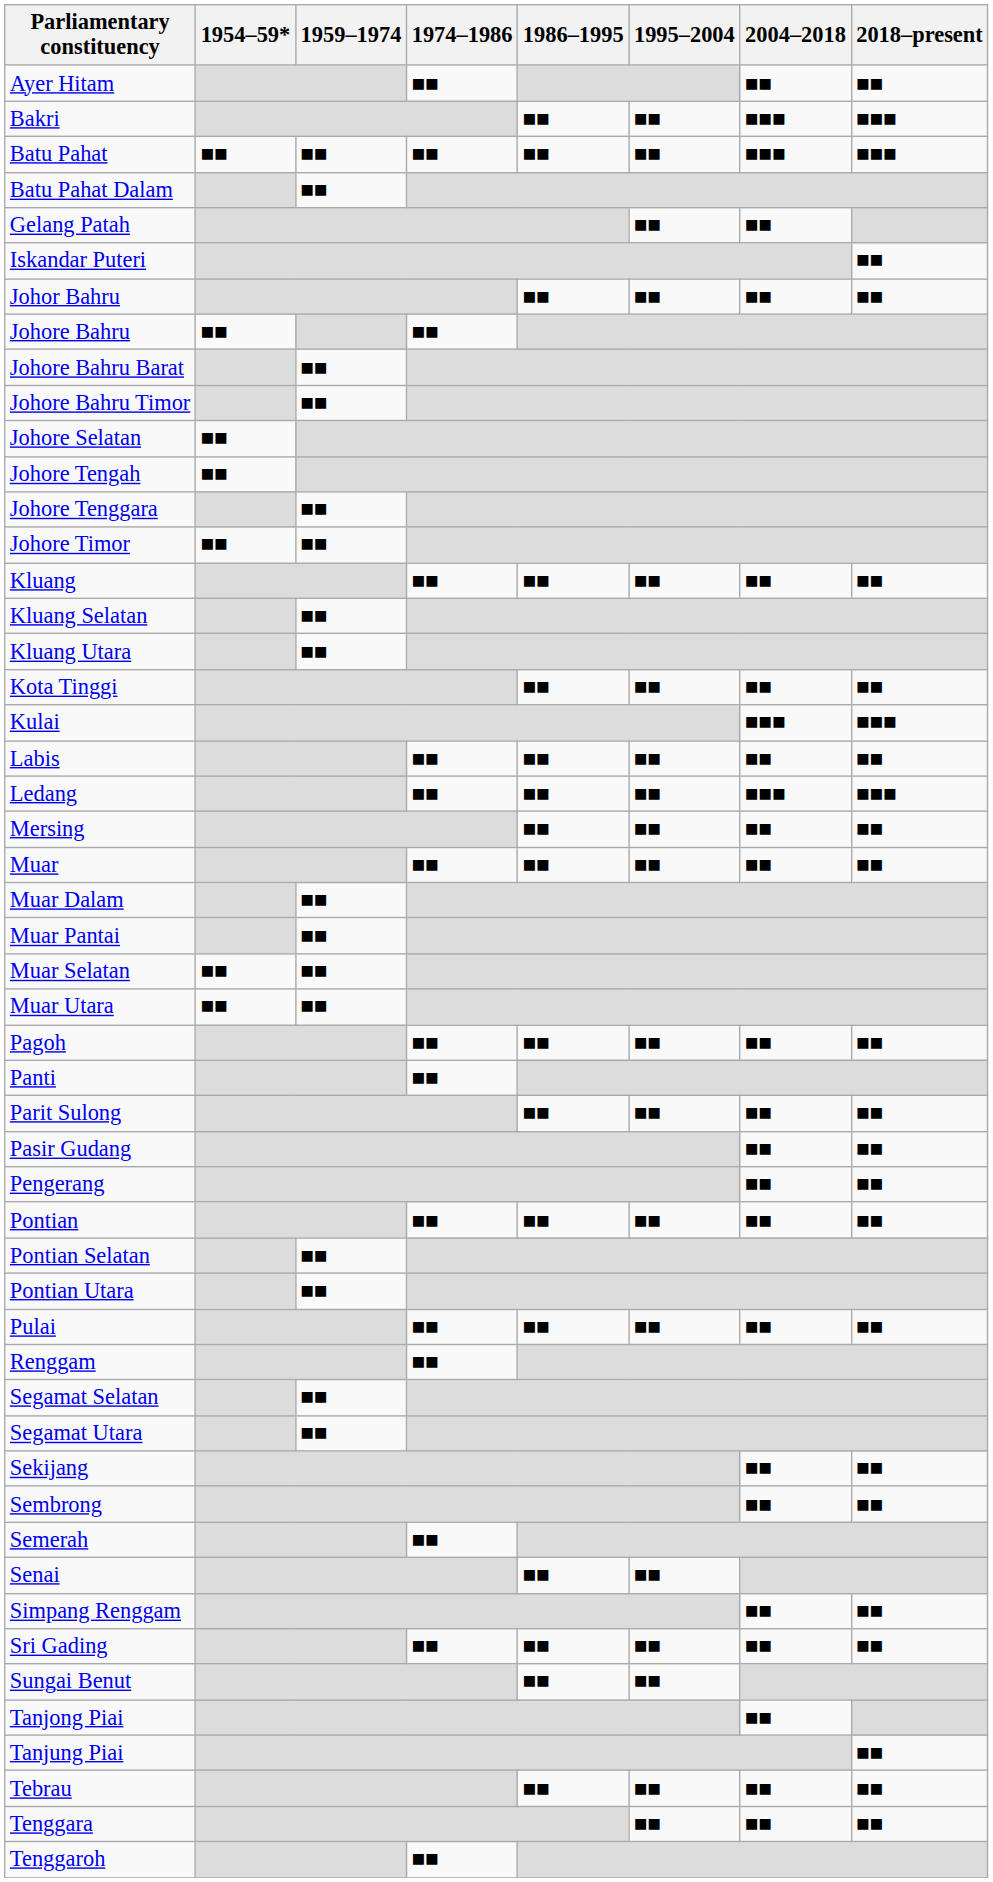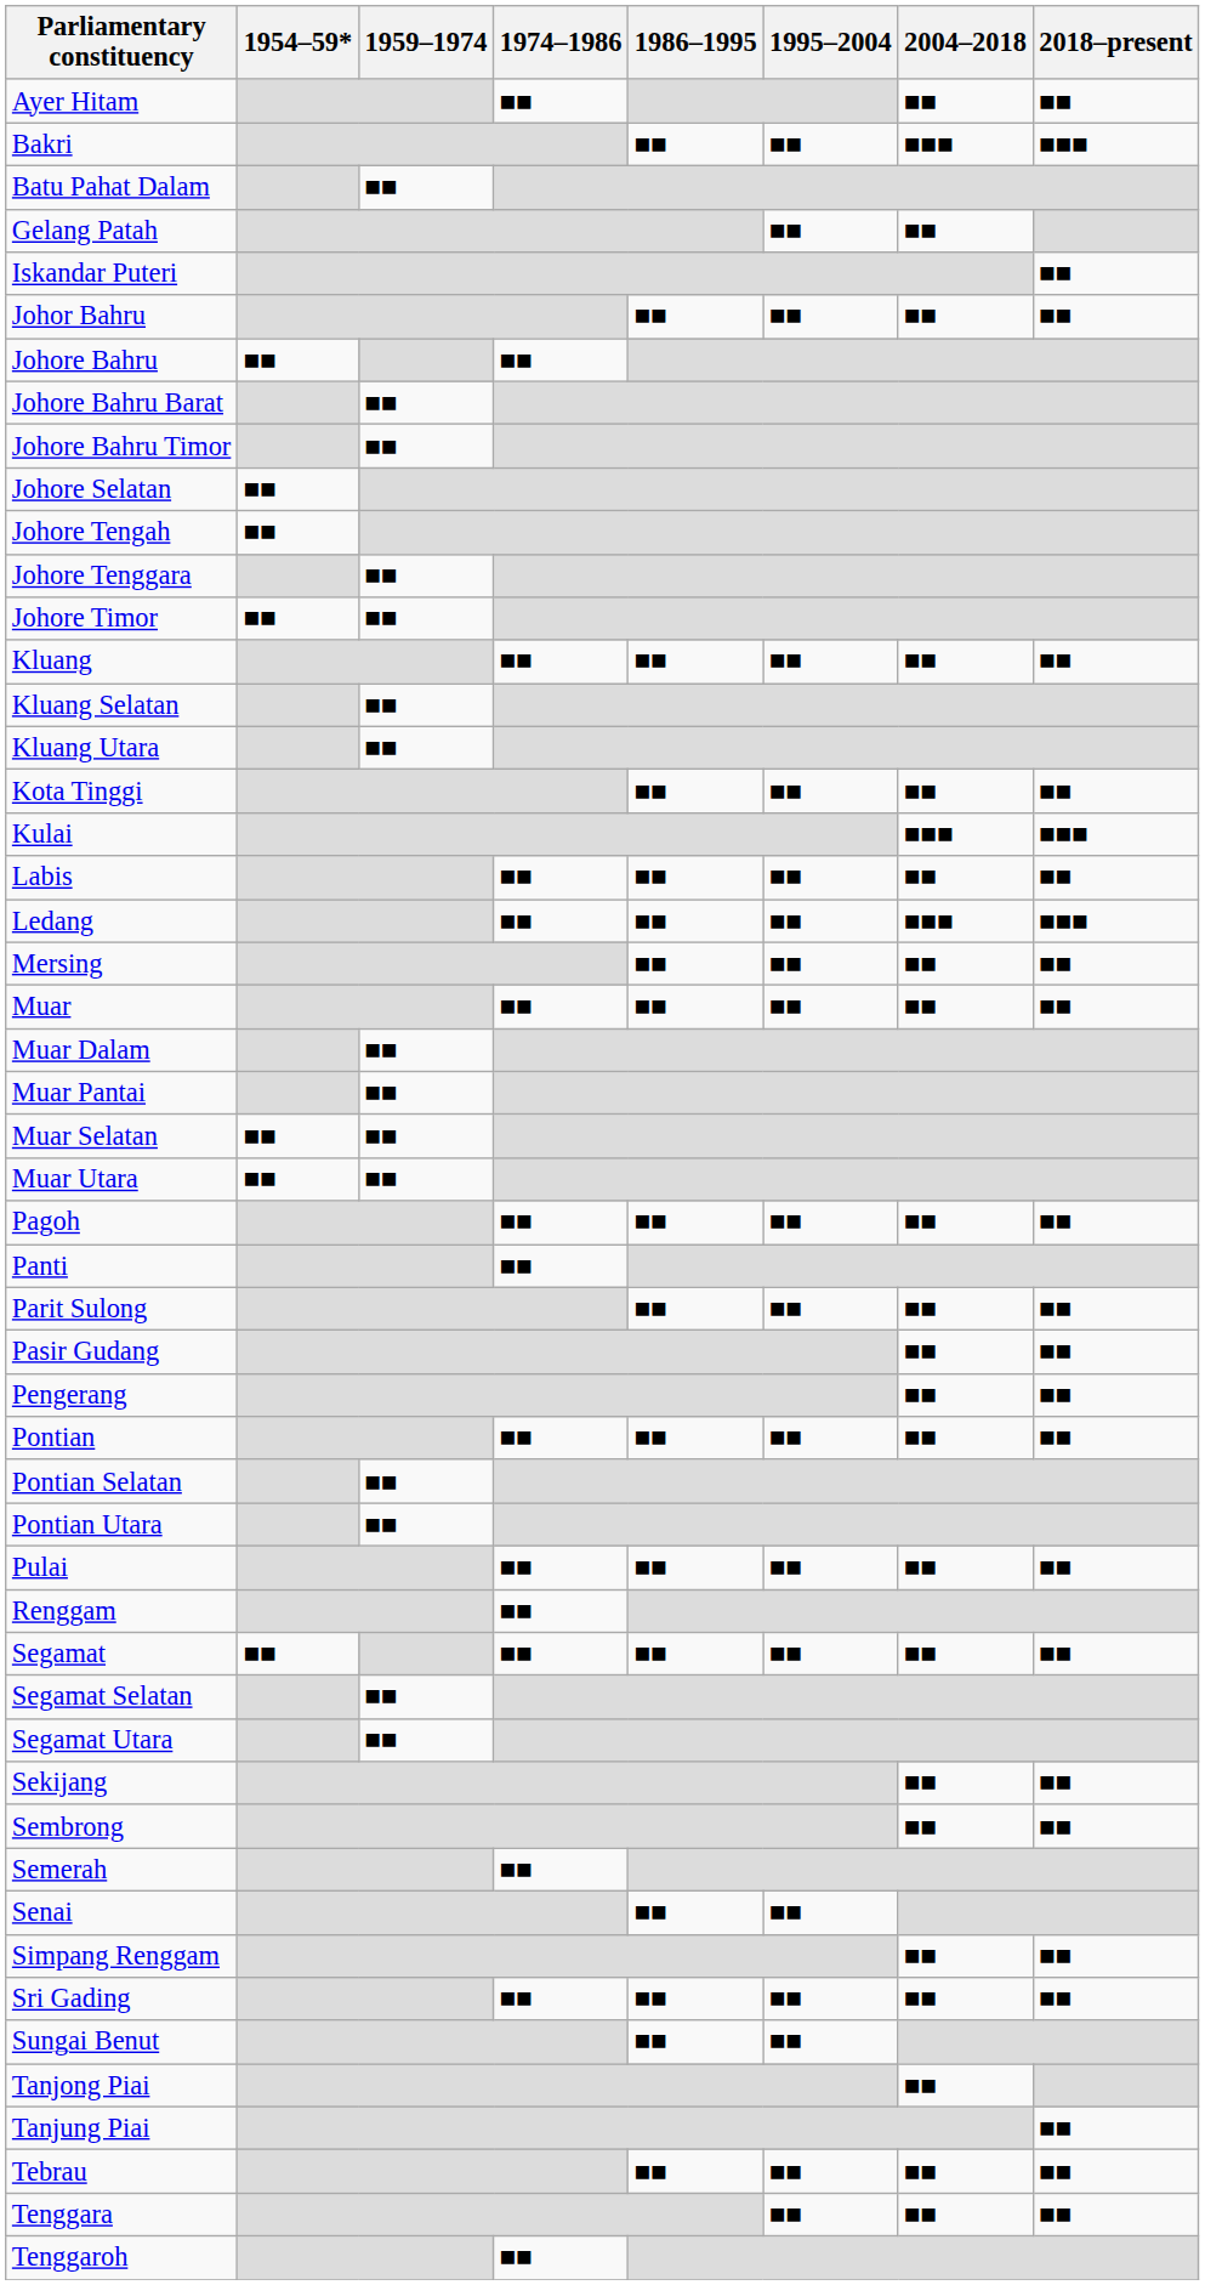- row: Batu Pahat | ■■ | ■■ | ■■ | ■■ | ■■ | ■■■ | ■■■
+ row: Segamat | ■■ | ■■ | ■■ | ■■ | ■■ | ■■
